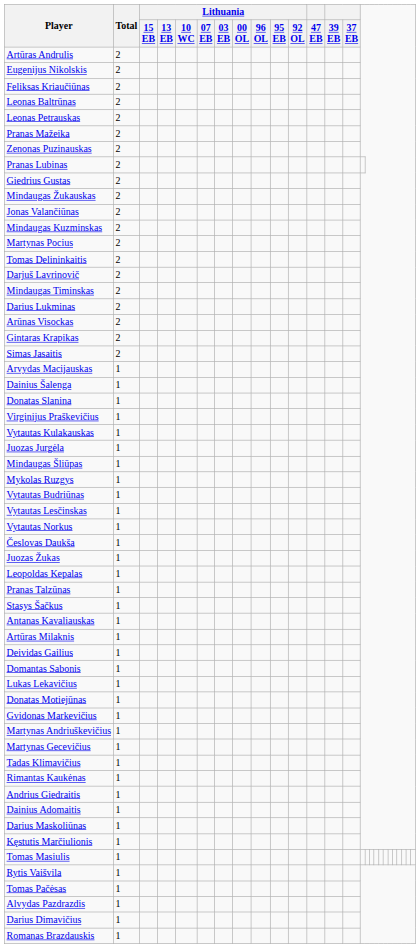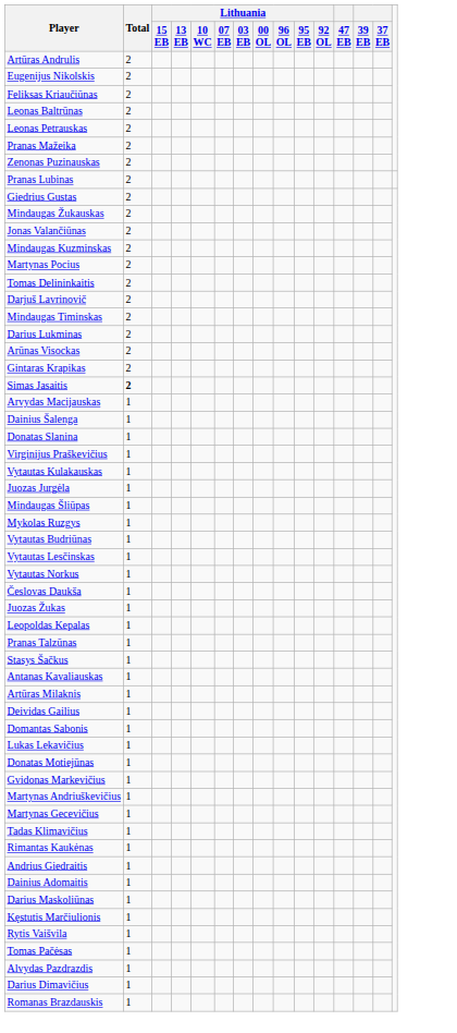Simas Jasaitis | Total: normal -> bold
- row: Tomas Masiulis | 1
